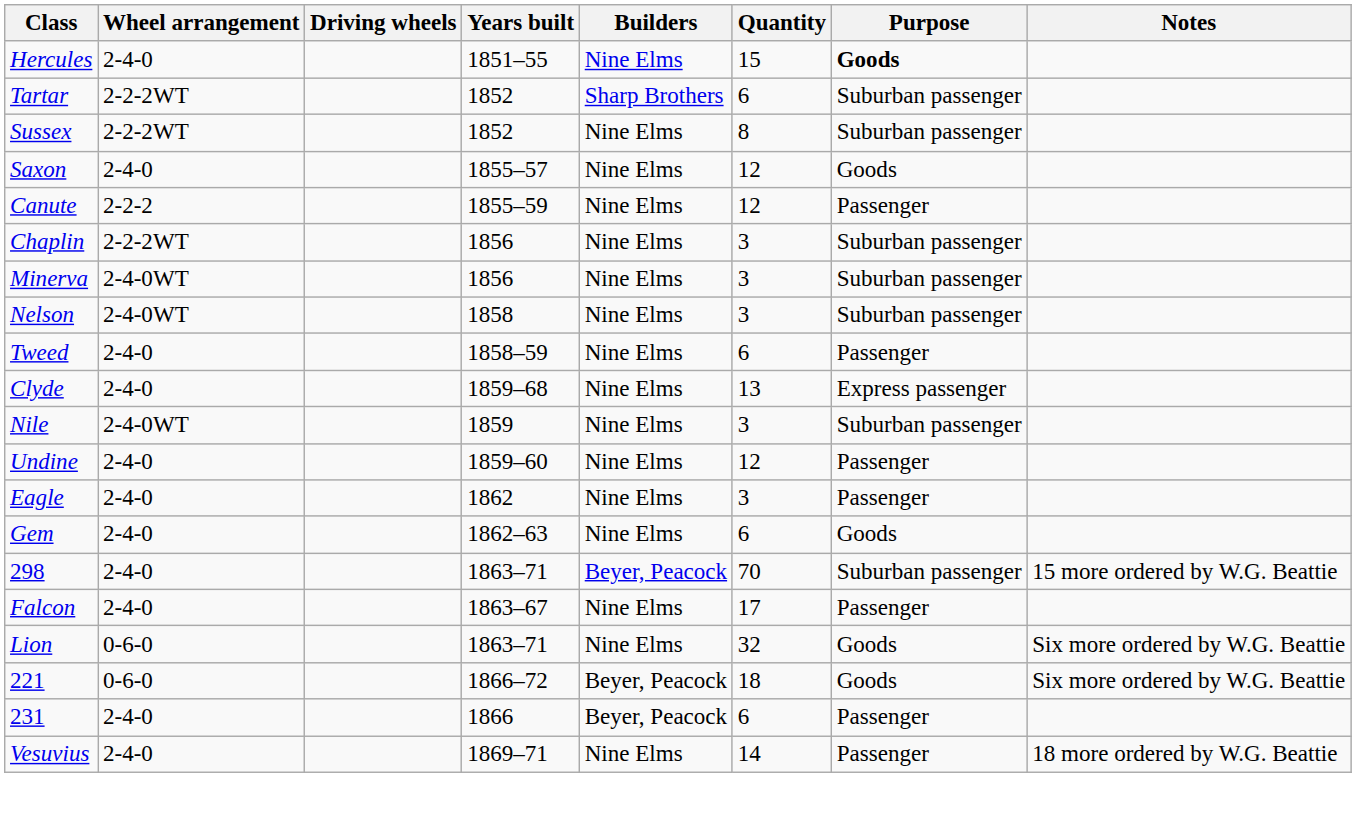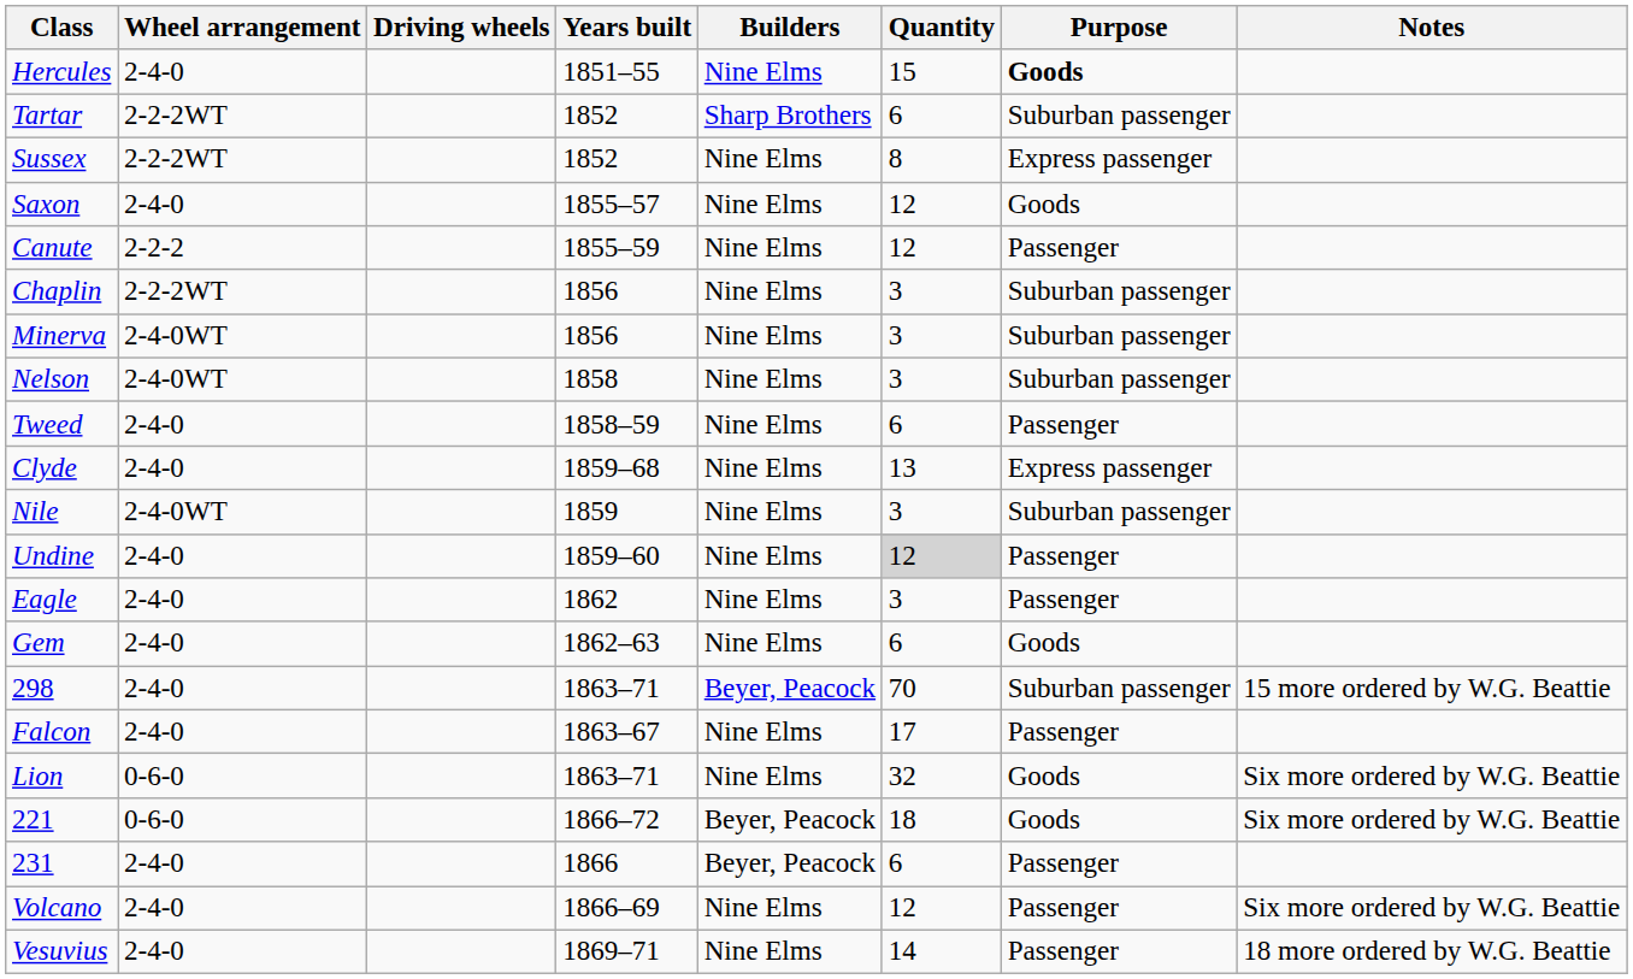Sussex | Purpose: Suburban passenger -> Express passenger
Undine | Quantity: no background -> lightgrey background
+ row: Volcano | 2-4-0 | 1866–69 | Nine Elms | 12 | Passenger | Six more ordered by W.G. Beattie
